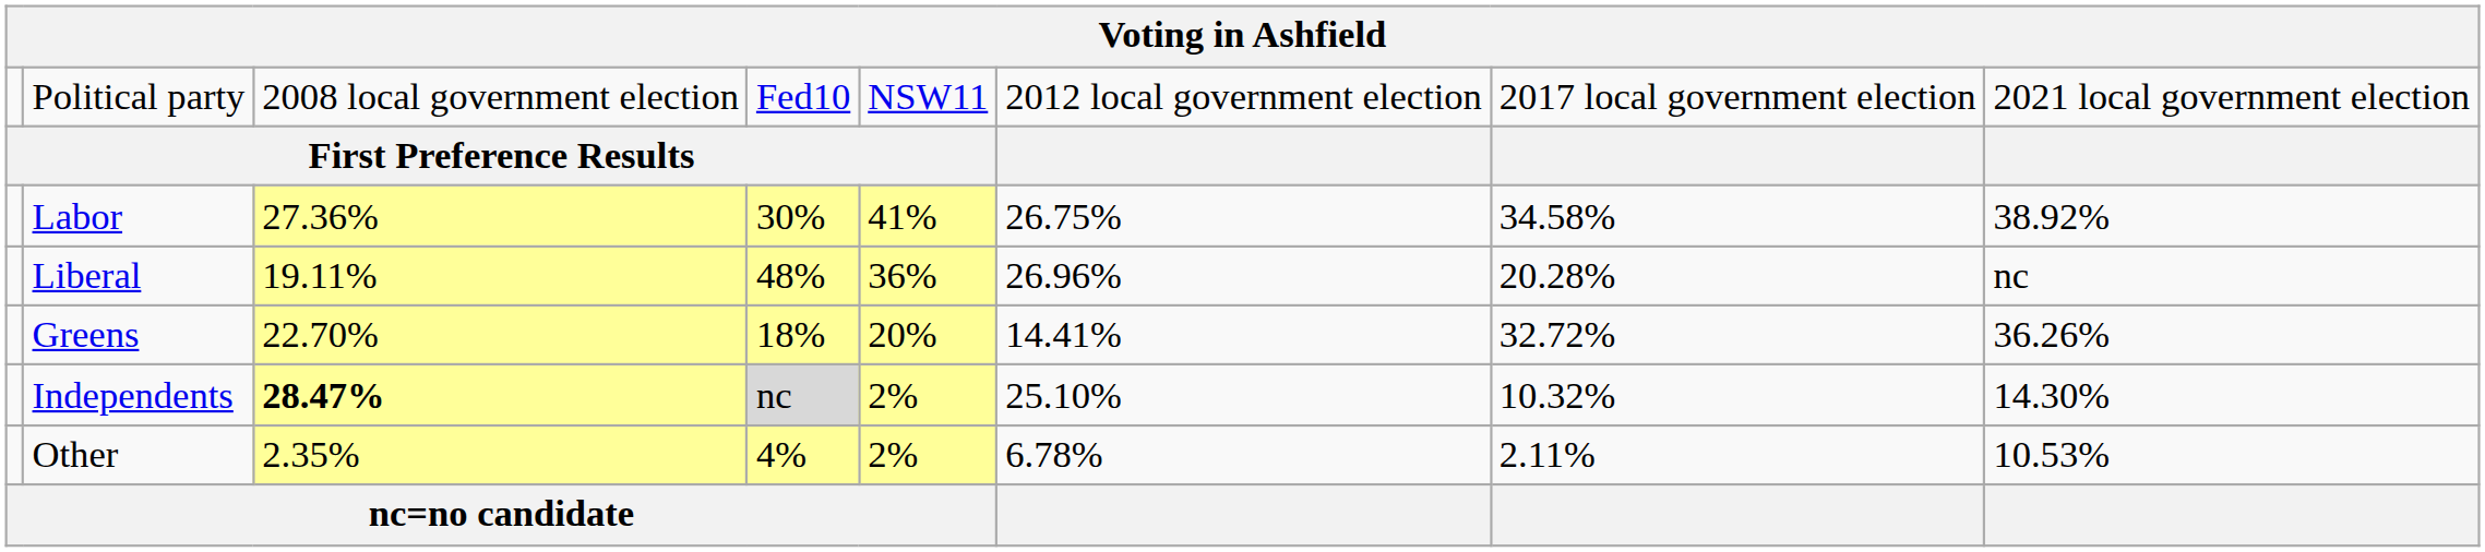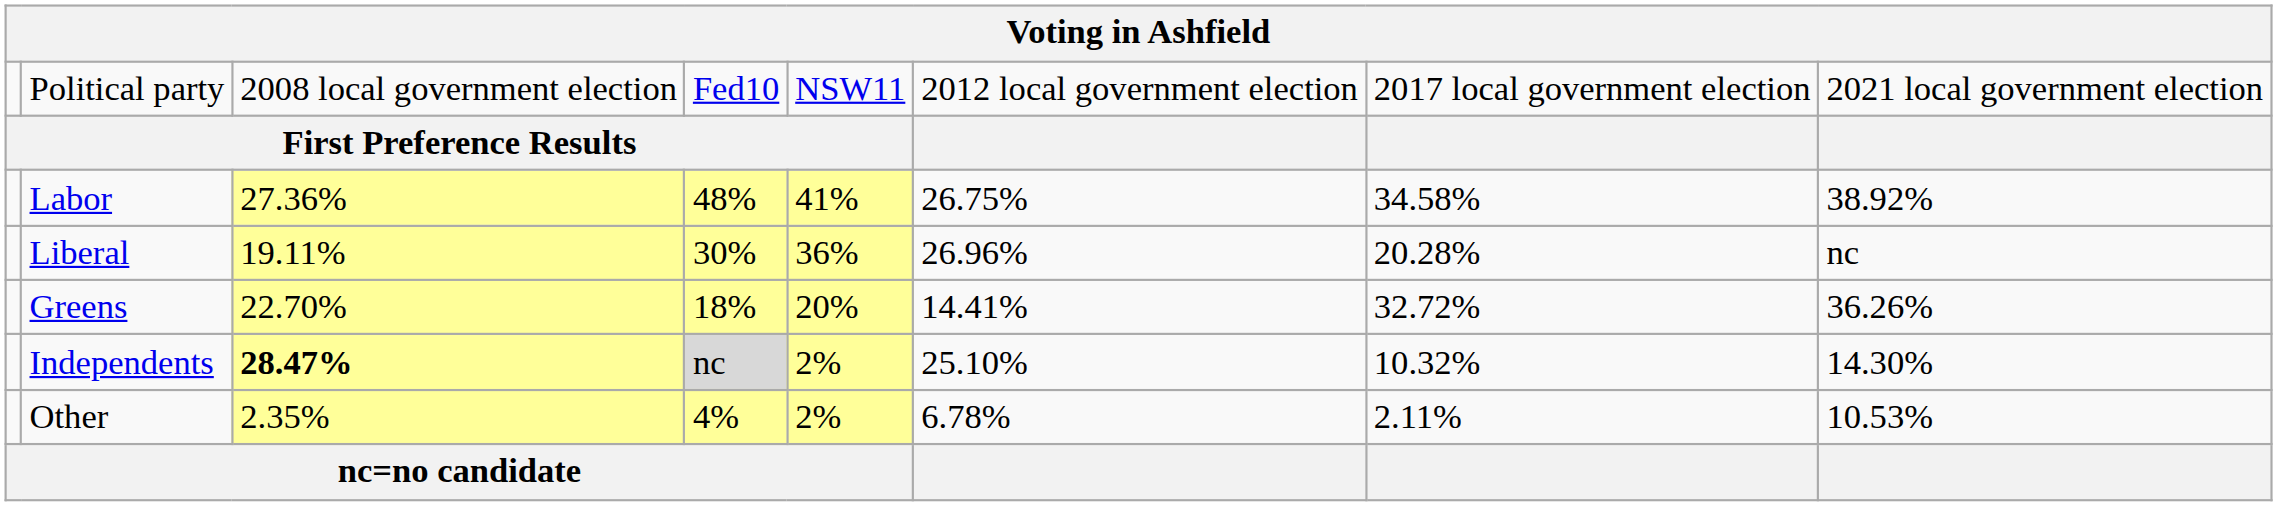Labor | column 4: 30% -> 48%
Liberal | column 4: 48% -> 30%
